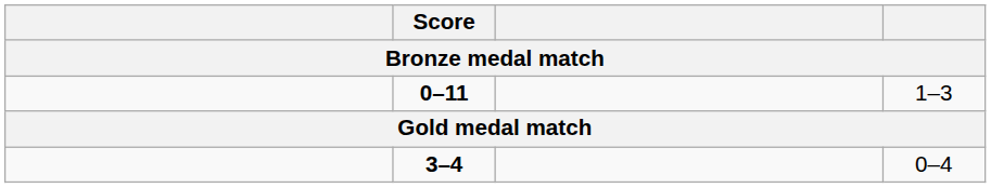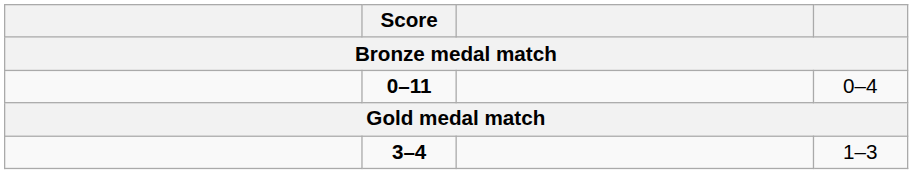0–11 | column 4: 1–3 -> 0–4
3–4 | column 4: 0–4 -> 1–3
